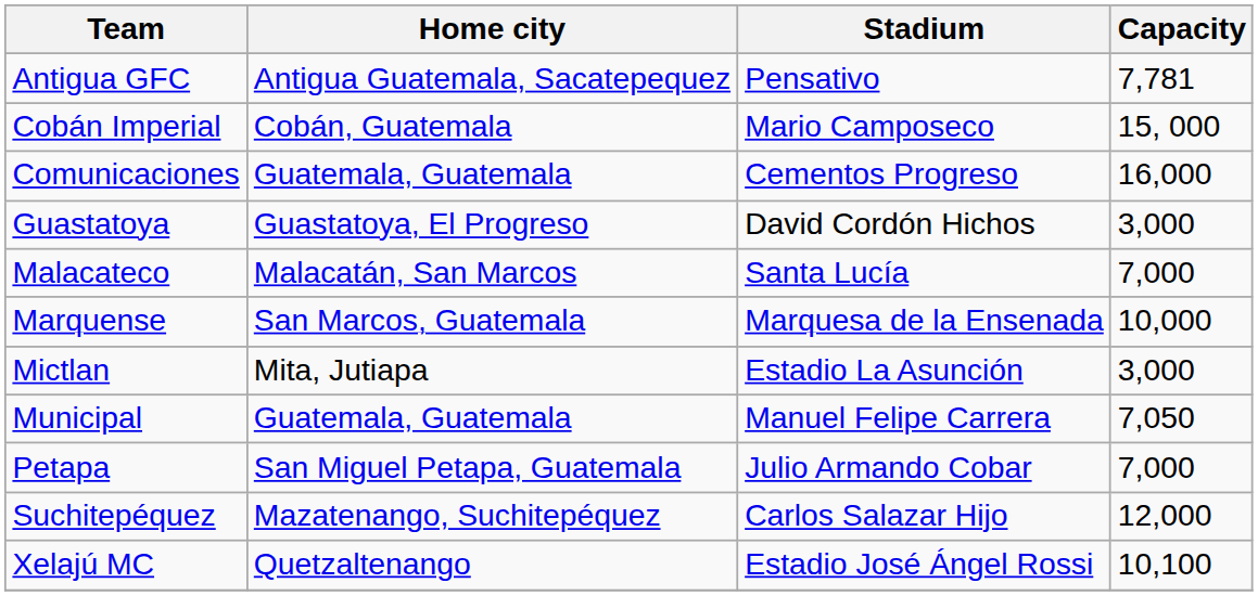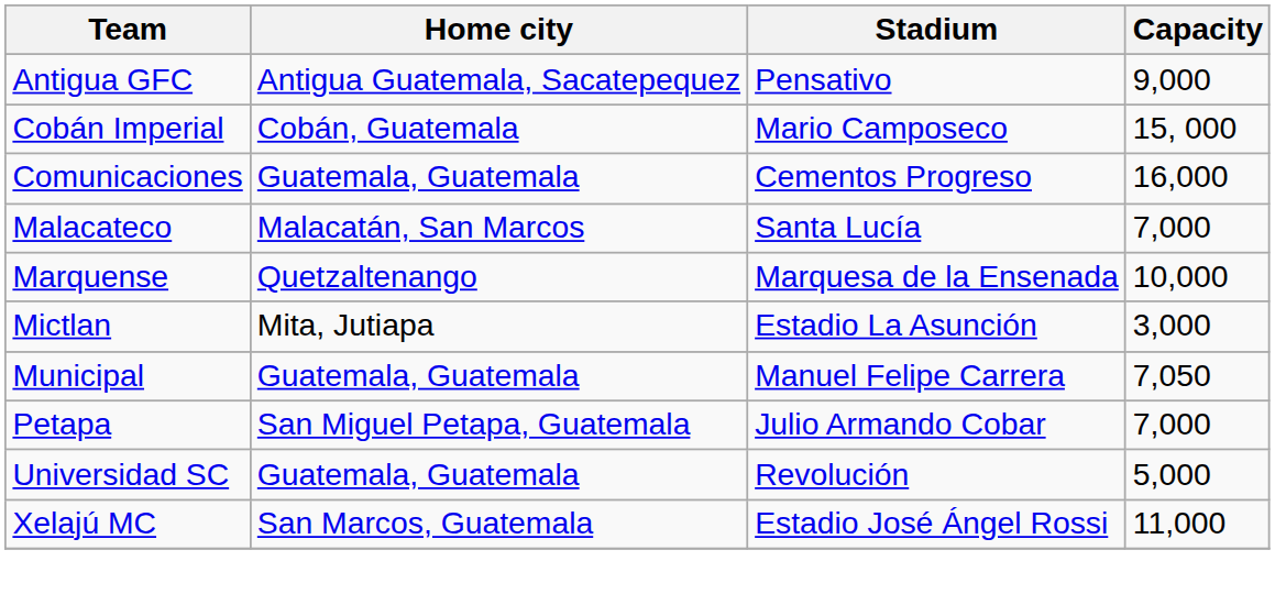Antigua GFC | Capacity: 7,781 -> 9,000
- row: Guastatoya | Guastatoya, El Progreso | David Cordón Hichos | 3,000
Marquense | Home city: San Marcos, Guatemala -> Quetzaltenango
- row: Suchitepéquez | Mazatenango, Suchitepéquez | Carlos Salazar Hijo | 12,000
+ row: Universidad SC | Guatemala, Guatemala | Revolución | 5,000
Xelajú MC | Home city: Quetzaltenango -> San Marcos, Guatemala
Xelajú MC | Capacity: 10,100 -> 11,000
